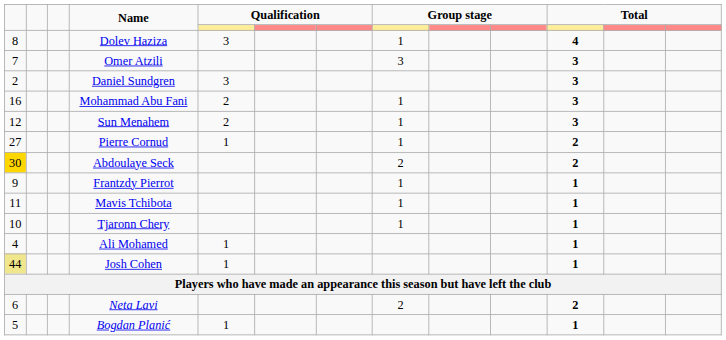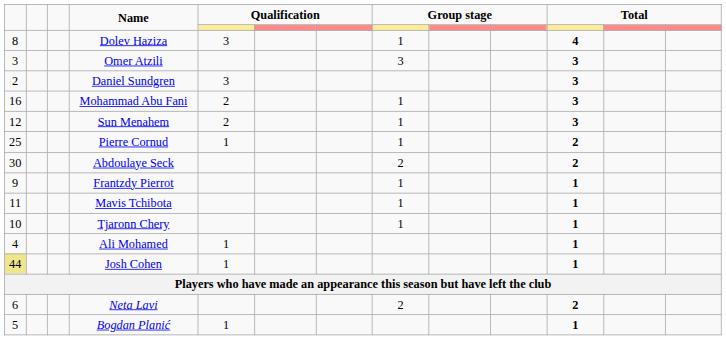Omer Atzili | column 1: 7 -> 3
Pierre Cornud | column 1: 27 -> 25
Abdoulaye Seck | column 1: gold background -> no background
